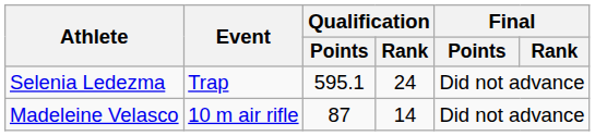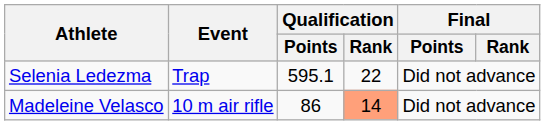Selenia Ledezma | Qualification / Rank: 24 -> 22
Madeleine Velasco | Qualification / Points: 87 -> 86
Madeleine Velasco | Qualification / Rank: no background -> lightsalmon background
